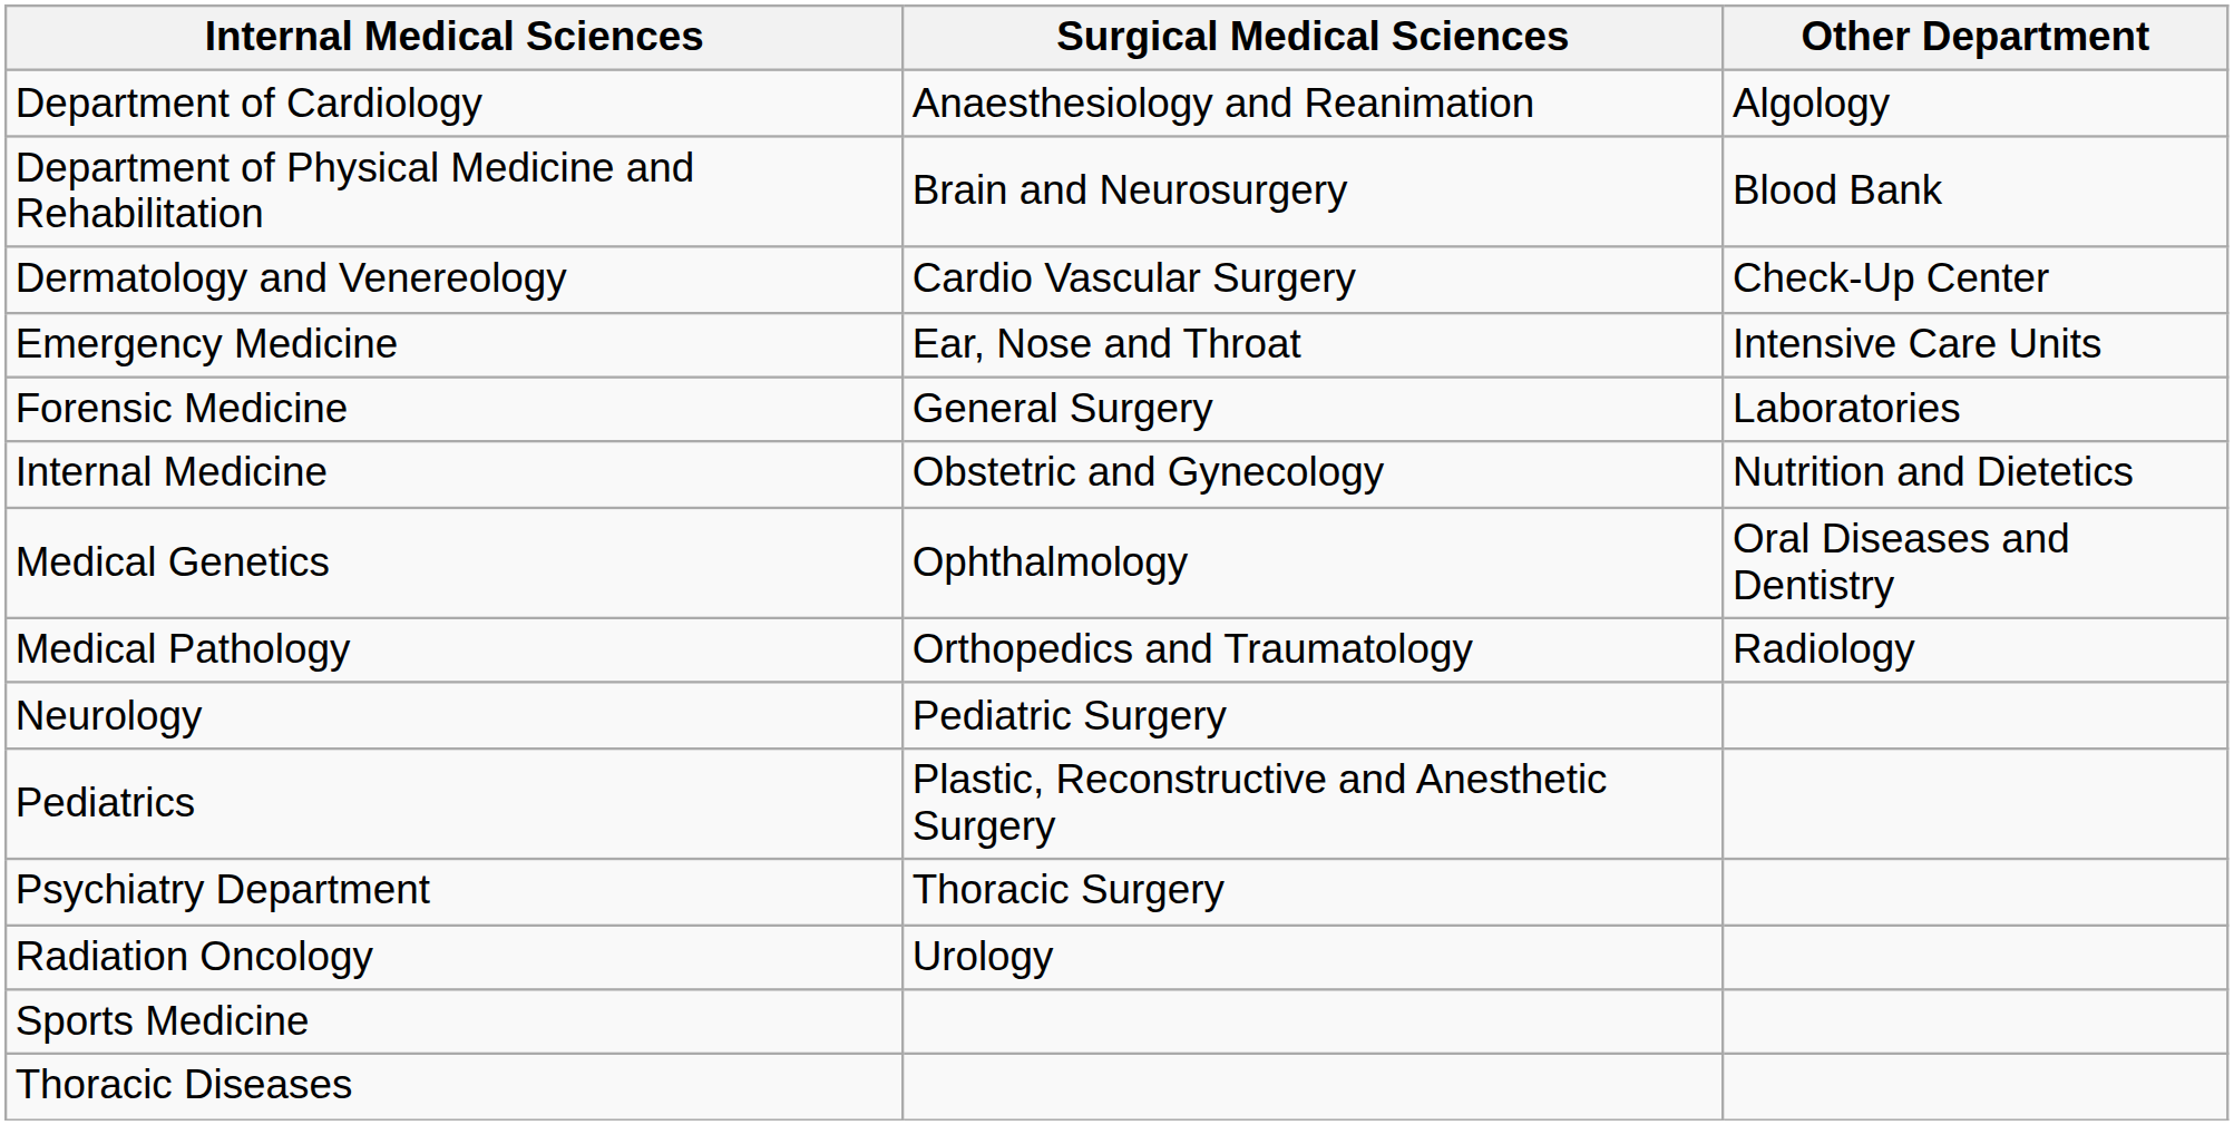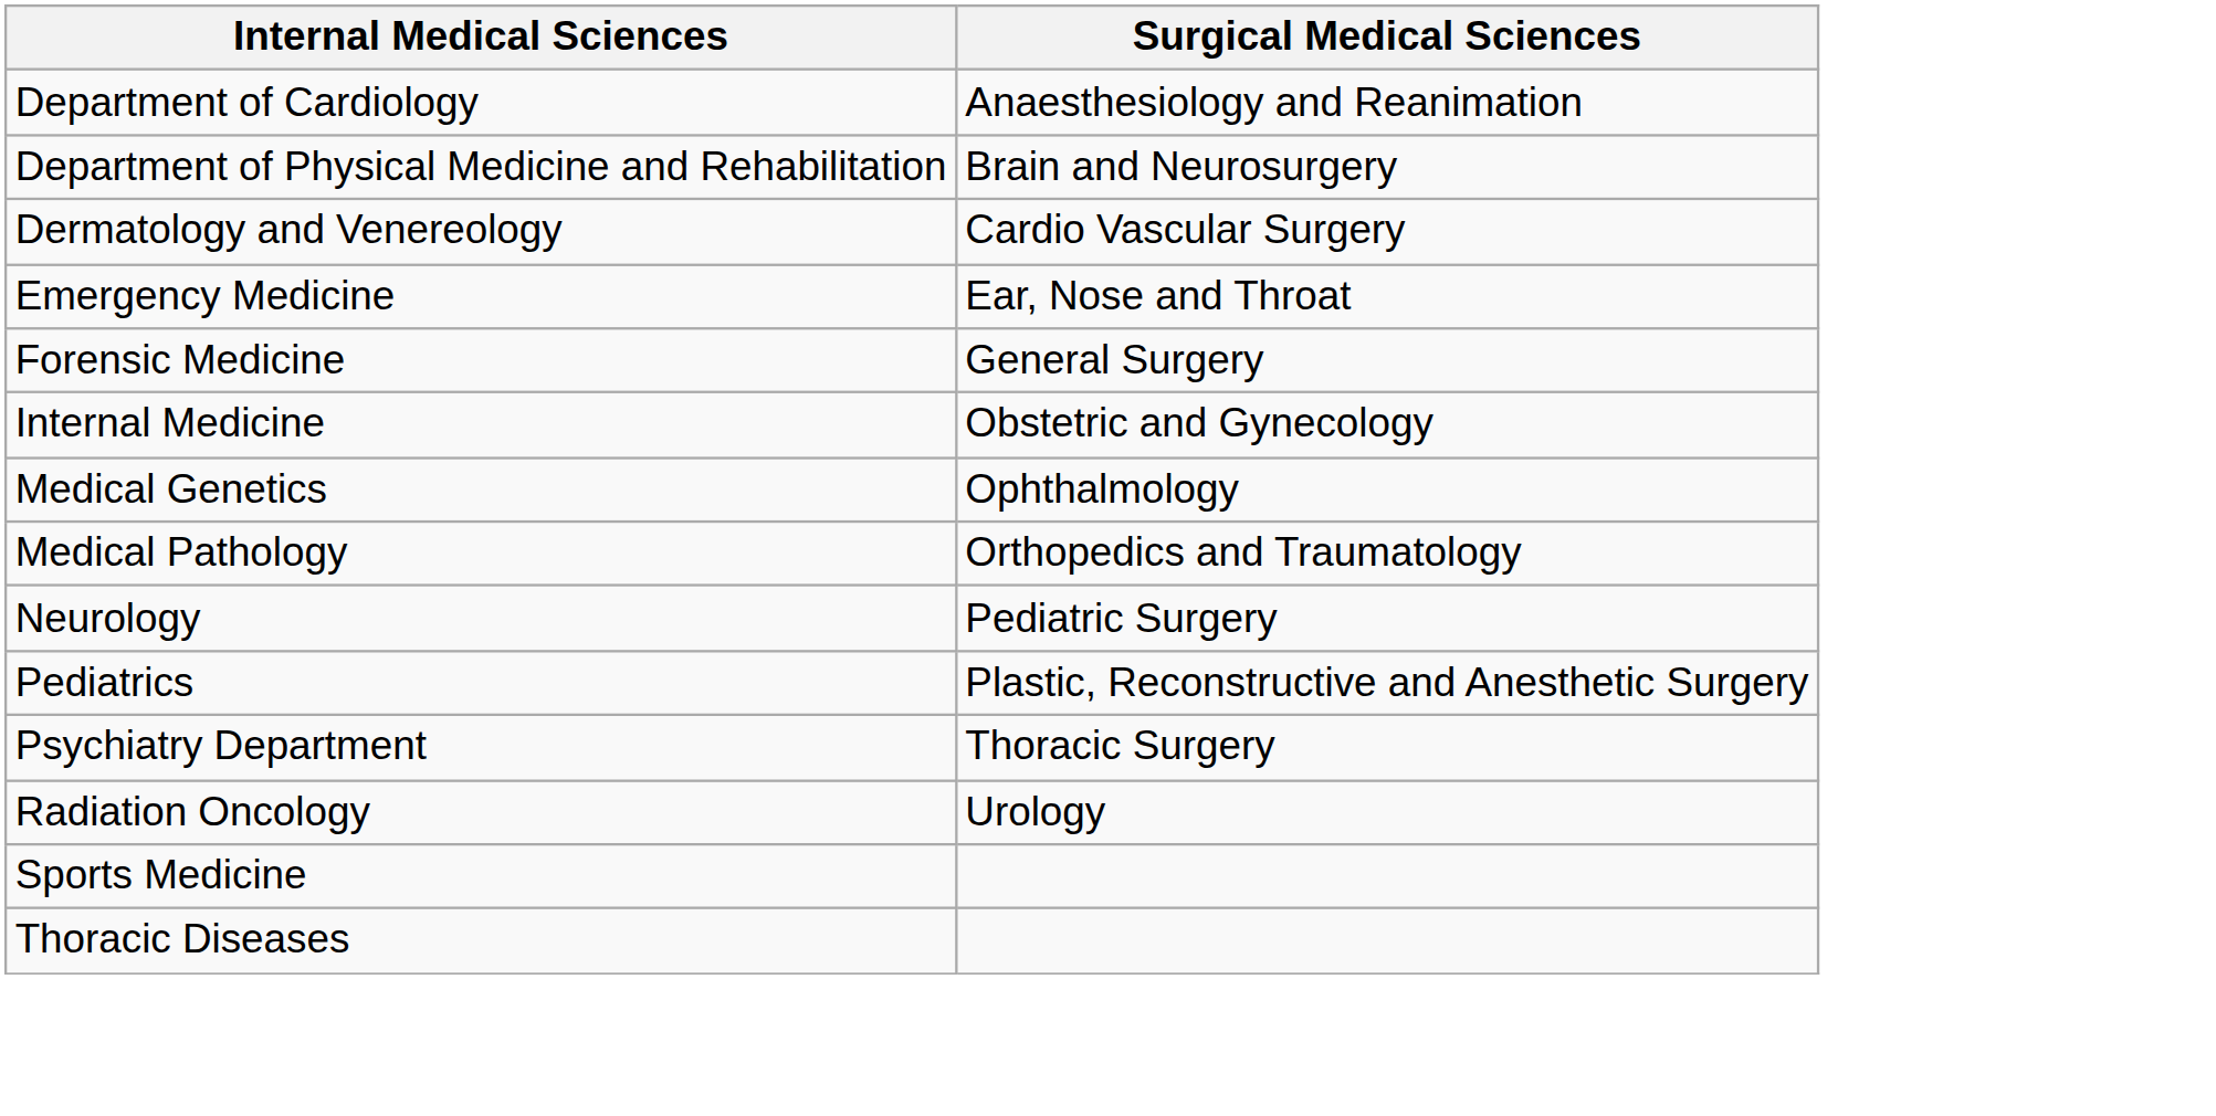- column: Other Department | Algology | Blood Bank | Check-Up Center | Intensive Care Units | Laboratories | Nutrition and Dietetics | Oral Diseases and Dentistry | Radiology
